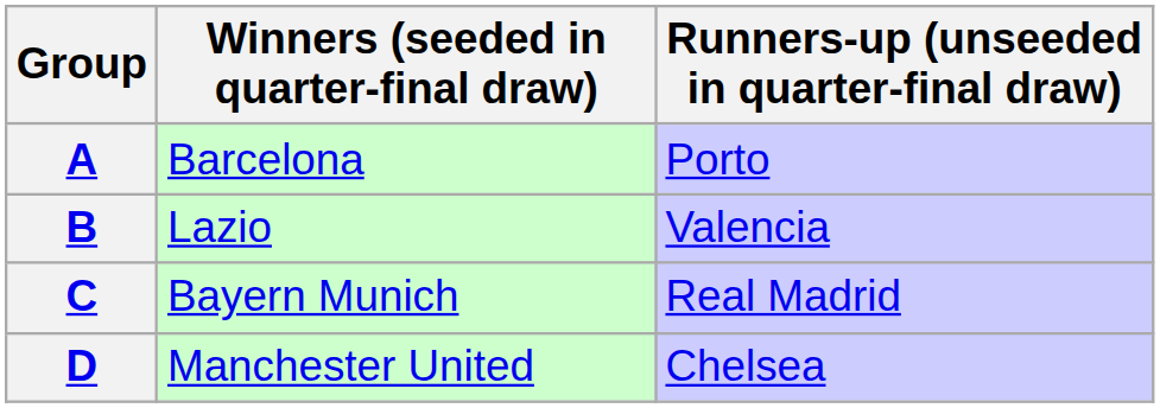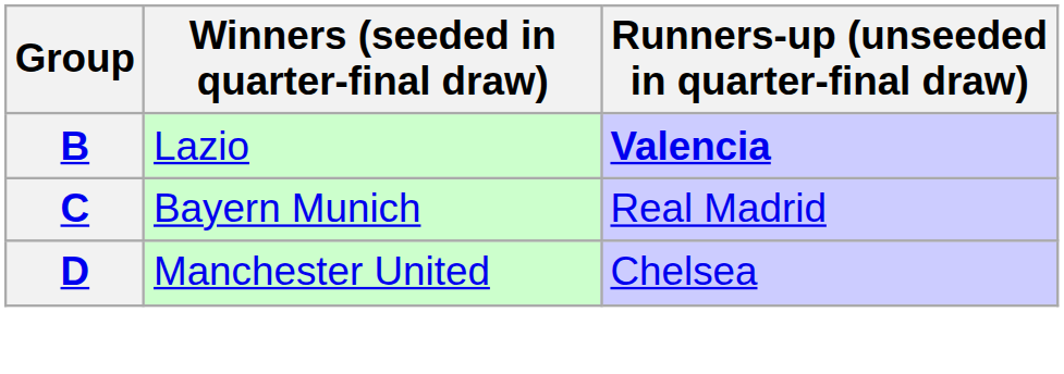- row: A | Barcelona | Porto
B | Runners-up (unseeded in quarter-final draw): normal -> bold
